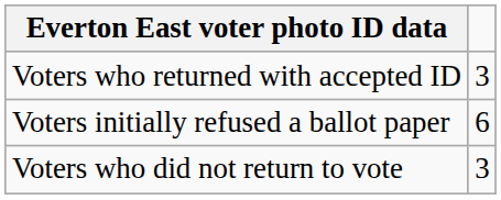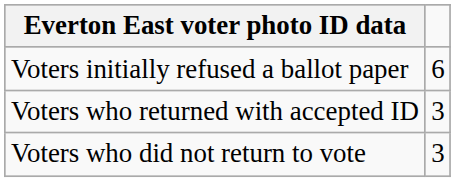rows swapped: Voters initially refused a ballot paper <-> Voters who returned with accepted ID
